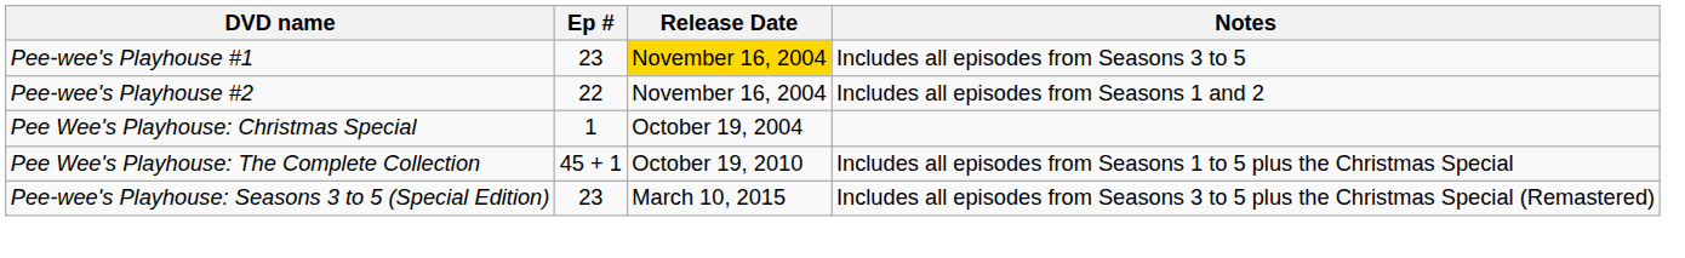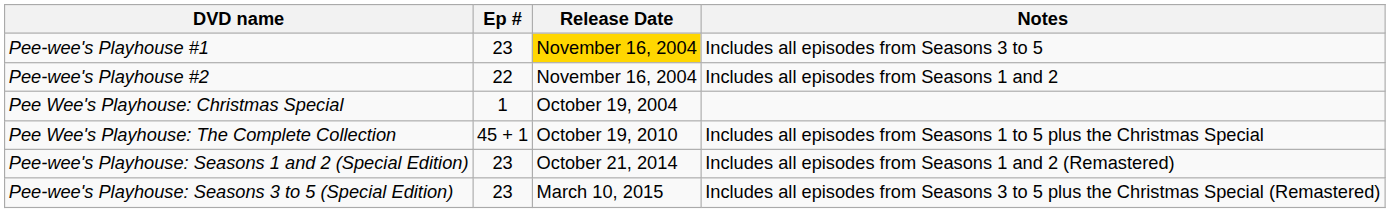+ row: Pee-wee's Playhouse: Seasons 1 and 2 (Special Edition) | 23 | October 21, 2014 | Includes all episodes from Seasons 1 and 2 (Remastered)
